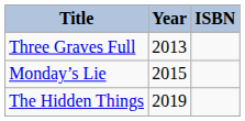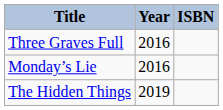Three Graves Full | Year: 2013 -> 2016
Monday’s Lie | Year: 2015 -> 2016
